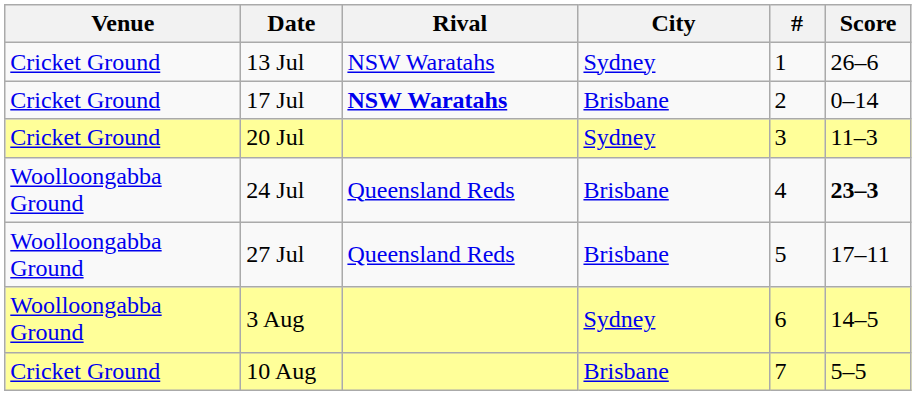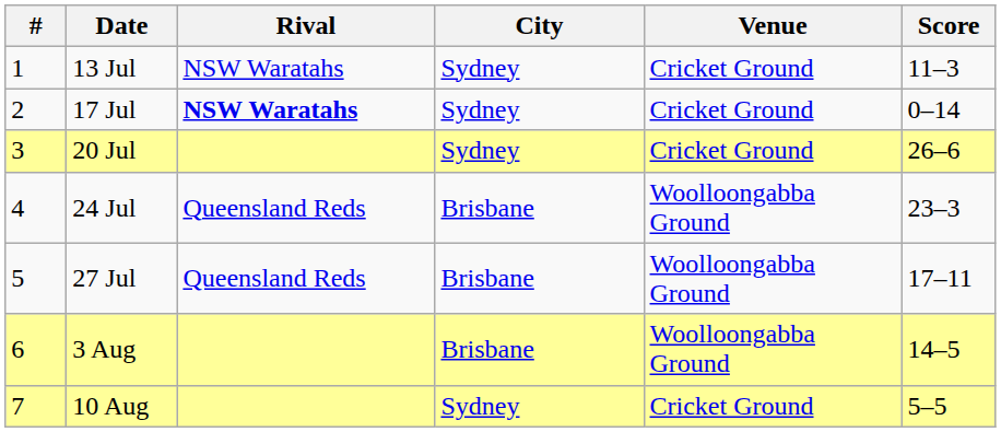columns swapped: # <-> Venue
13 Jul | Score: 26–6 -> 11–3
17 Jul | City: Brisbane -> Sydney
20 Jul | Score: 11–3 -> 26–6
24 Jul | Score: bold -> normal
3 Aug | City: Sydney -> Brisbane
10 Aug | City: Brisbane -> Sydney
